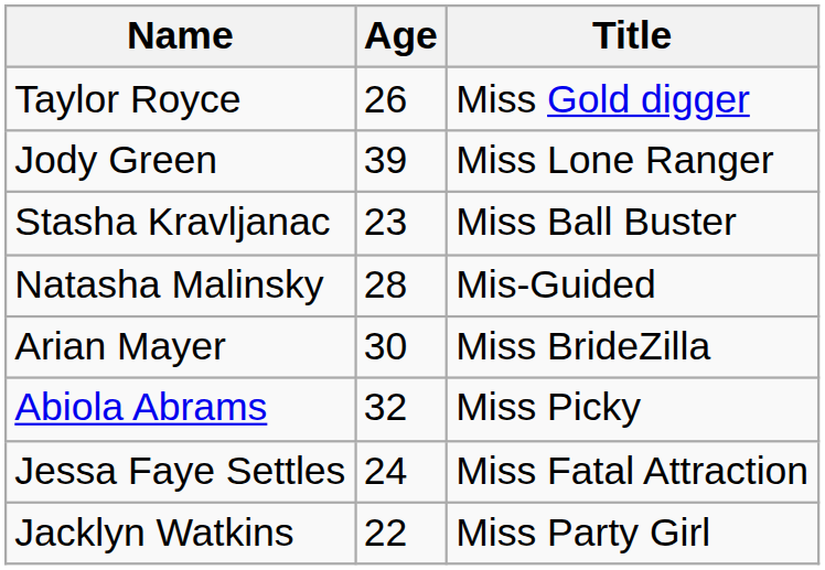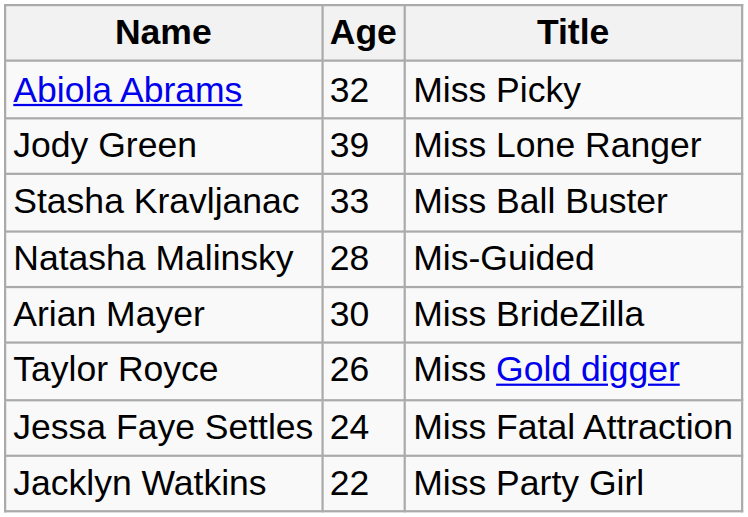rows swapped: Abiola Abrams <-> Taylor Royce
Stasha Kravljanac | Age: 23 -> 33
